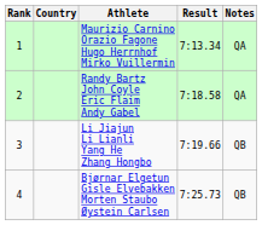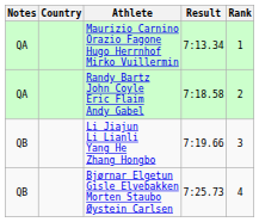columns swapped: Rank <-> Notes
